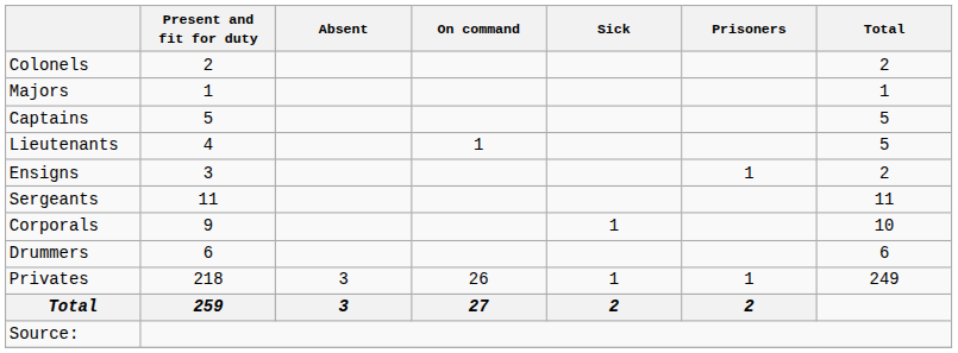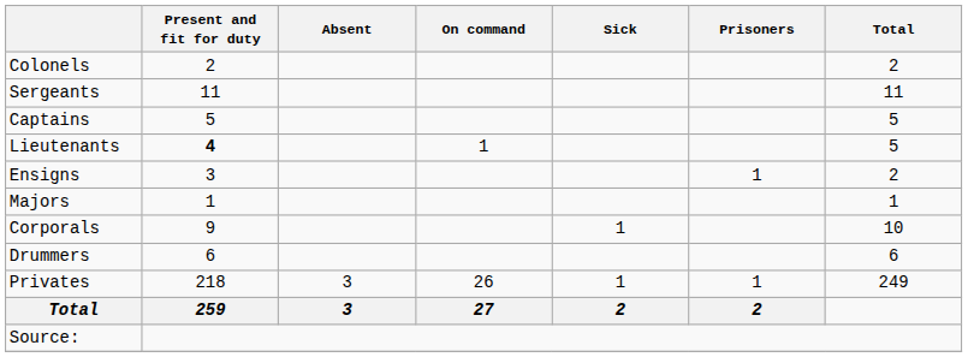rows swapped: Majors <-> Sergeants
Lieutenants | Present and fit for duty: normal -> bold
